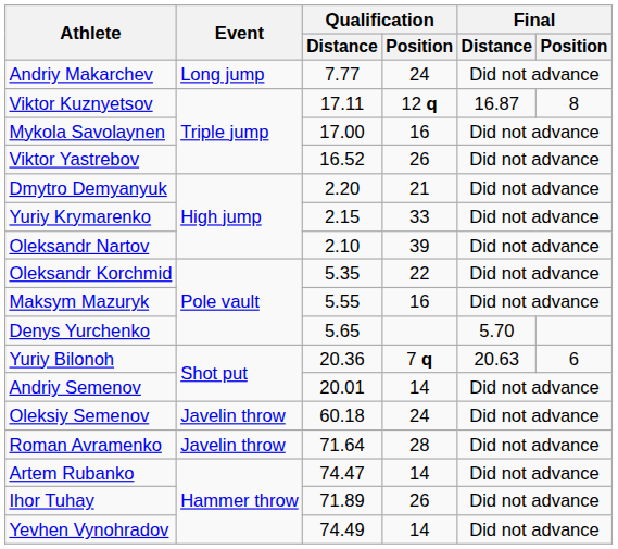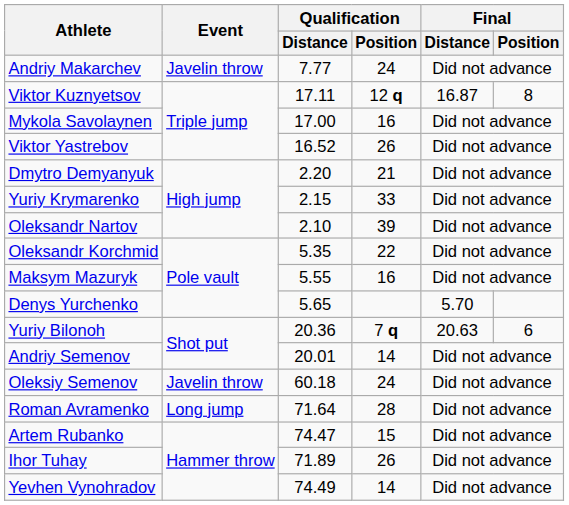Andriy Makarchev | Event: Long jump -> Javelin throw
Roman Avramenko | Event: Javelin throw -> Long jump
Artem Rubanko | Qualification / Position: 14 -> 15
